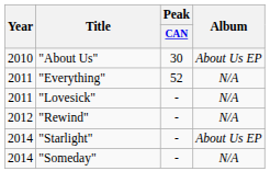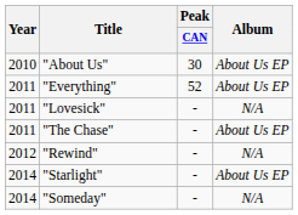"Everything" | Album: N/A -> About Us EP
+ row: 2011 | "The Chase" | - | About Us EP
